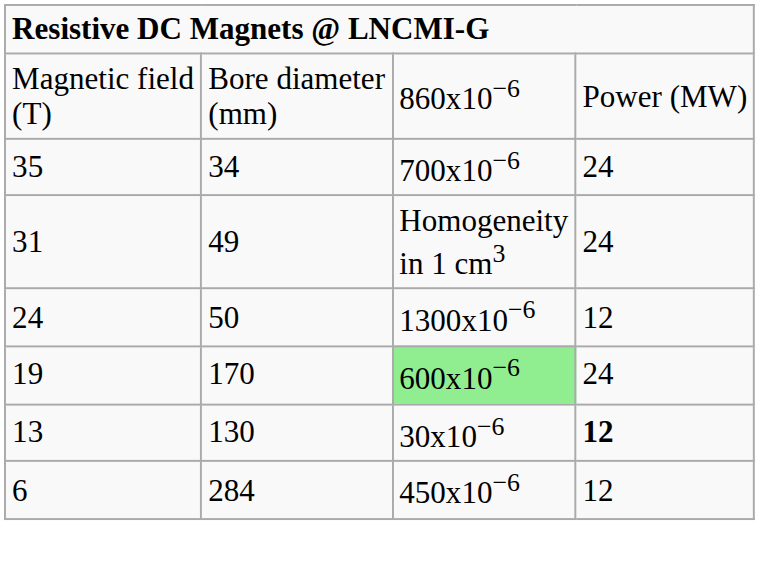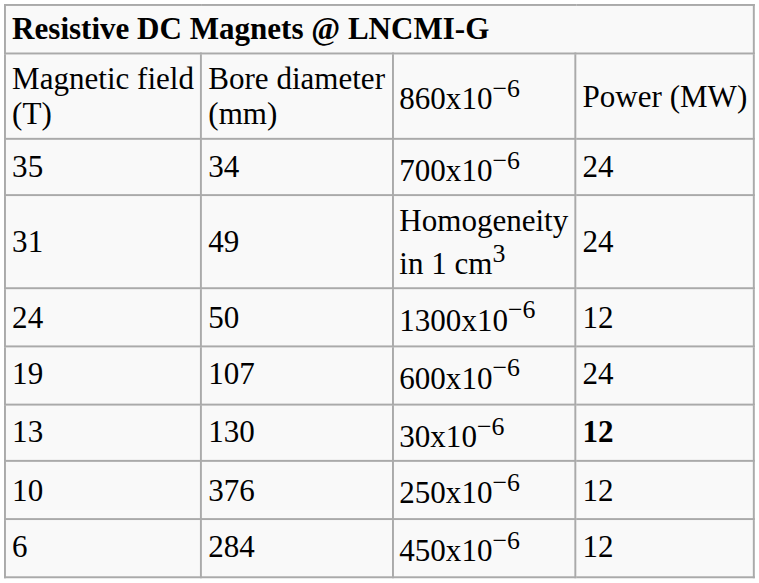19 | column 2: 170 -> 107
19 | column 3: lightgreen background -> no background
+ row: 10 | 376 | 250x10−6 | 12
